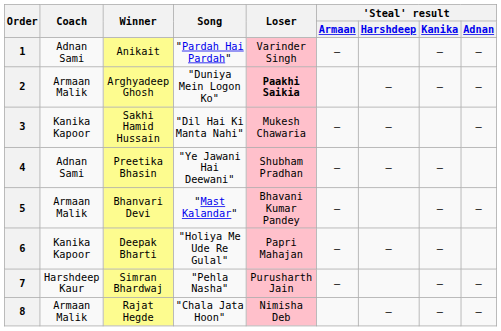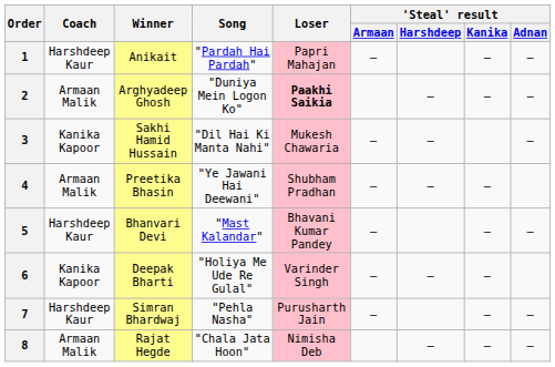1 | Coach: Adnan Sami -> Harshdeep Kaur
1 | Loser: Varinder Singh -> Papri Mahajan
4 | Coach: Adnan Sami -> Armaan Malik
5 | Coach: Armaan Malik -> Harshdeep Kaur
6 | Loser: Papri Mahajan -> Varinder Singh
